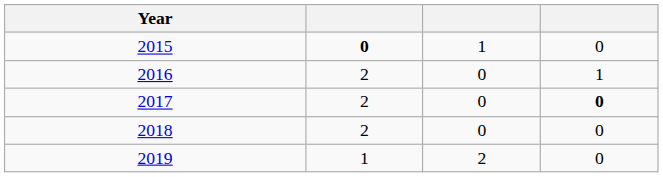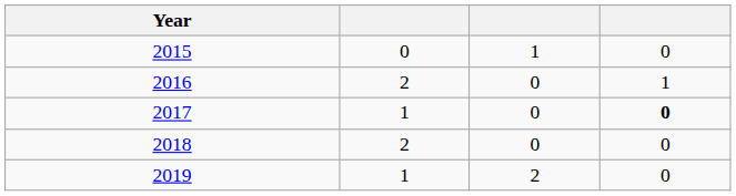2015 | column 2: bold -> normal
2017 | column 2: 2 -> 1
